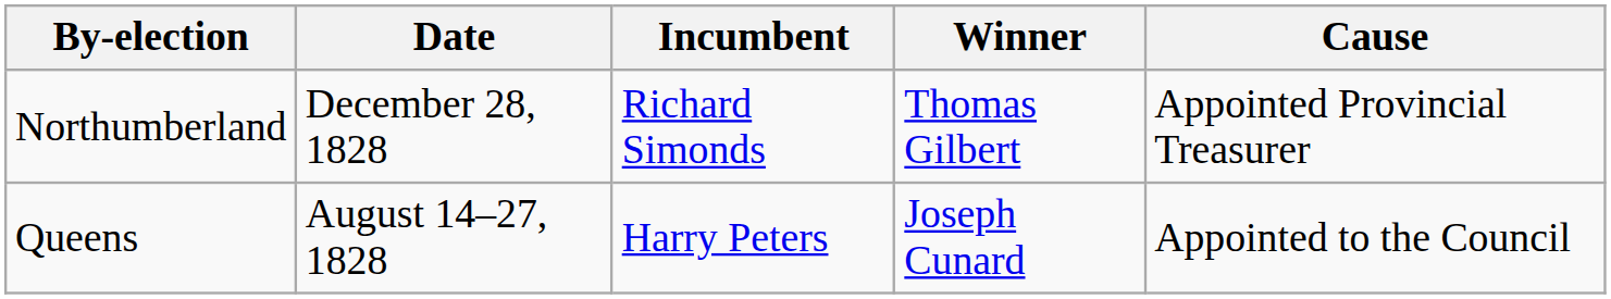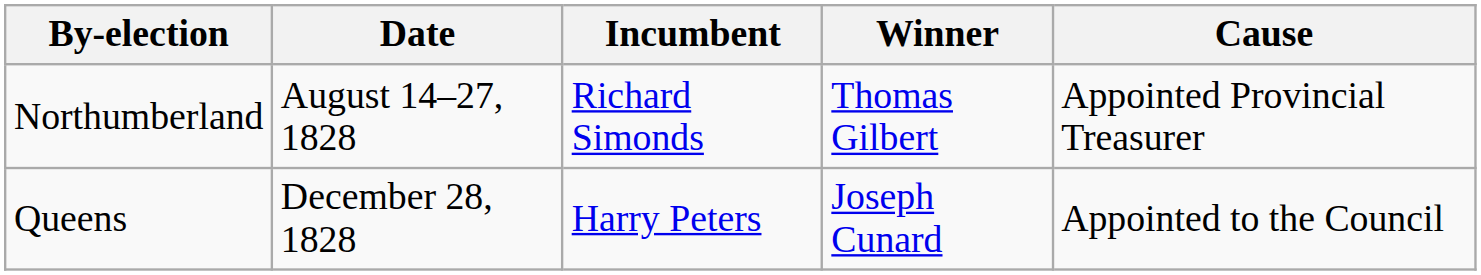Northumberland | Date: December 28, 1828 -> August 14–27, 1828
Queens | Date: August 14–27, 1828 -> December 28, 1828
